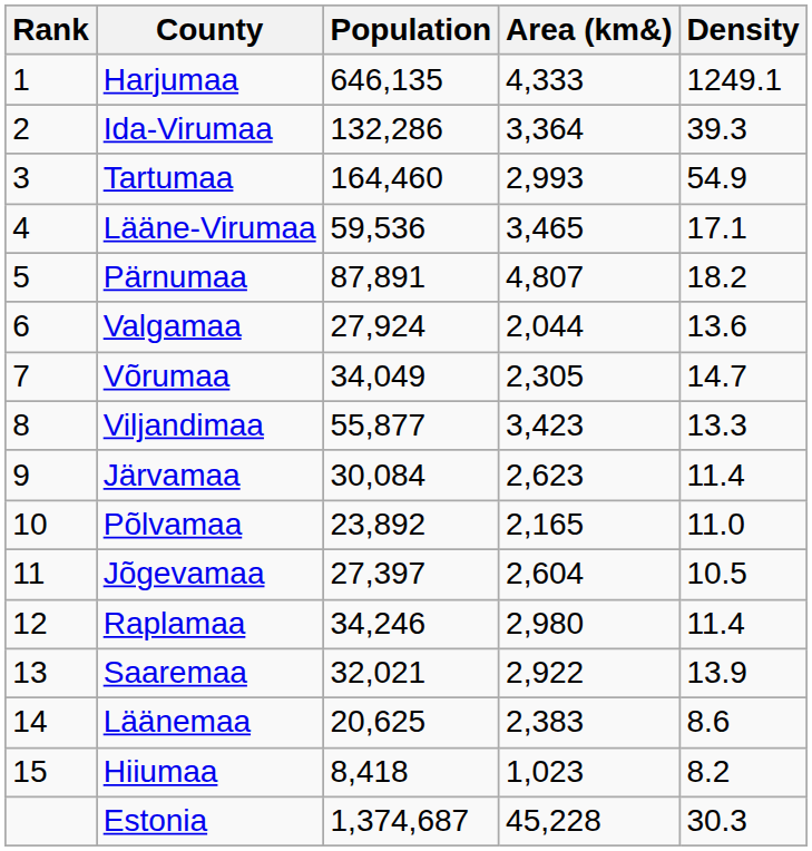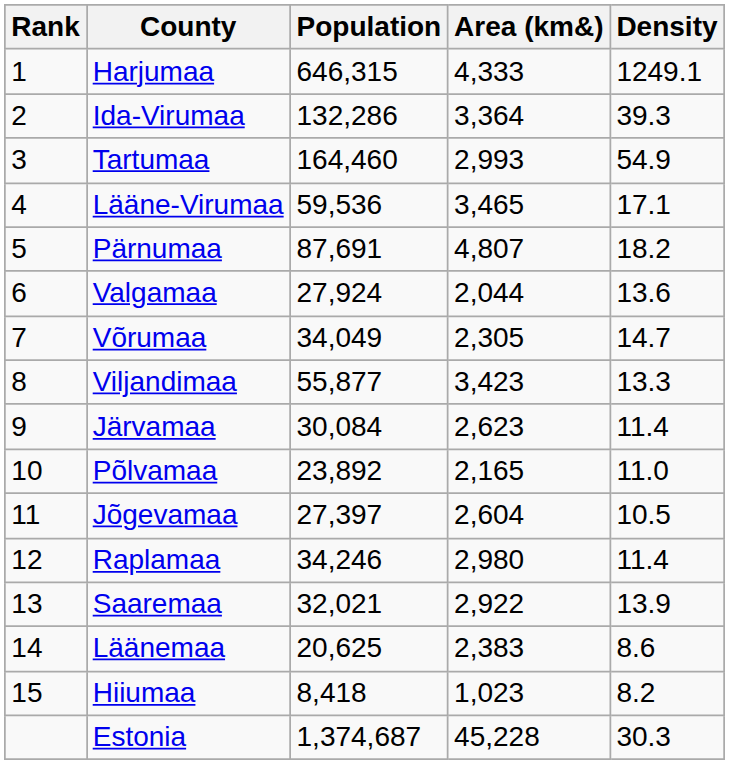Harjumaa | Population: 646,135 -> 646,315
Pärnumaa | Population: 87,891 -> 87,691
